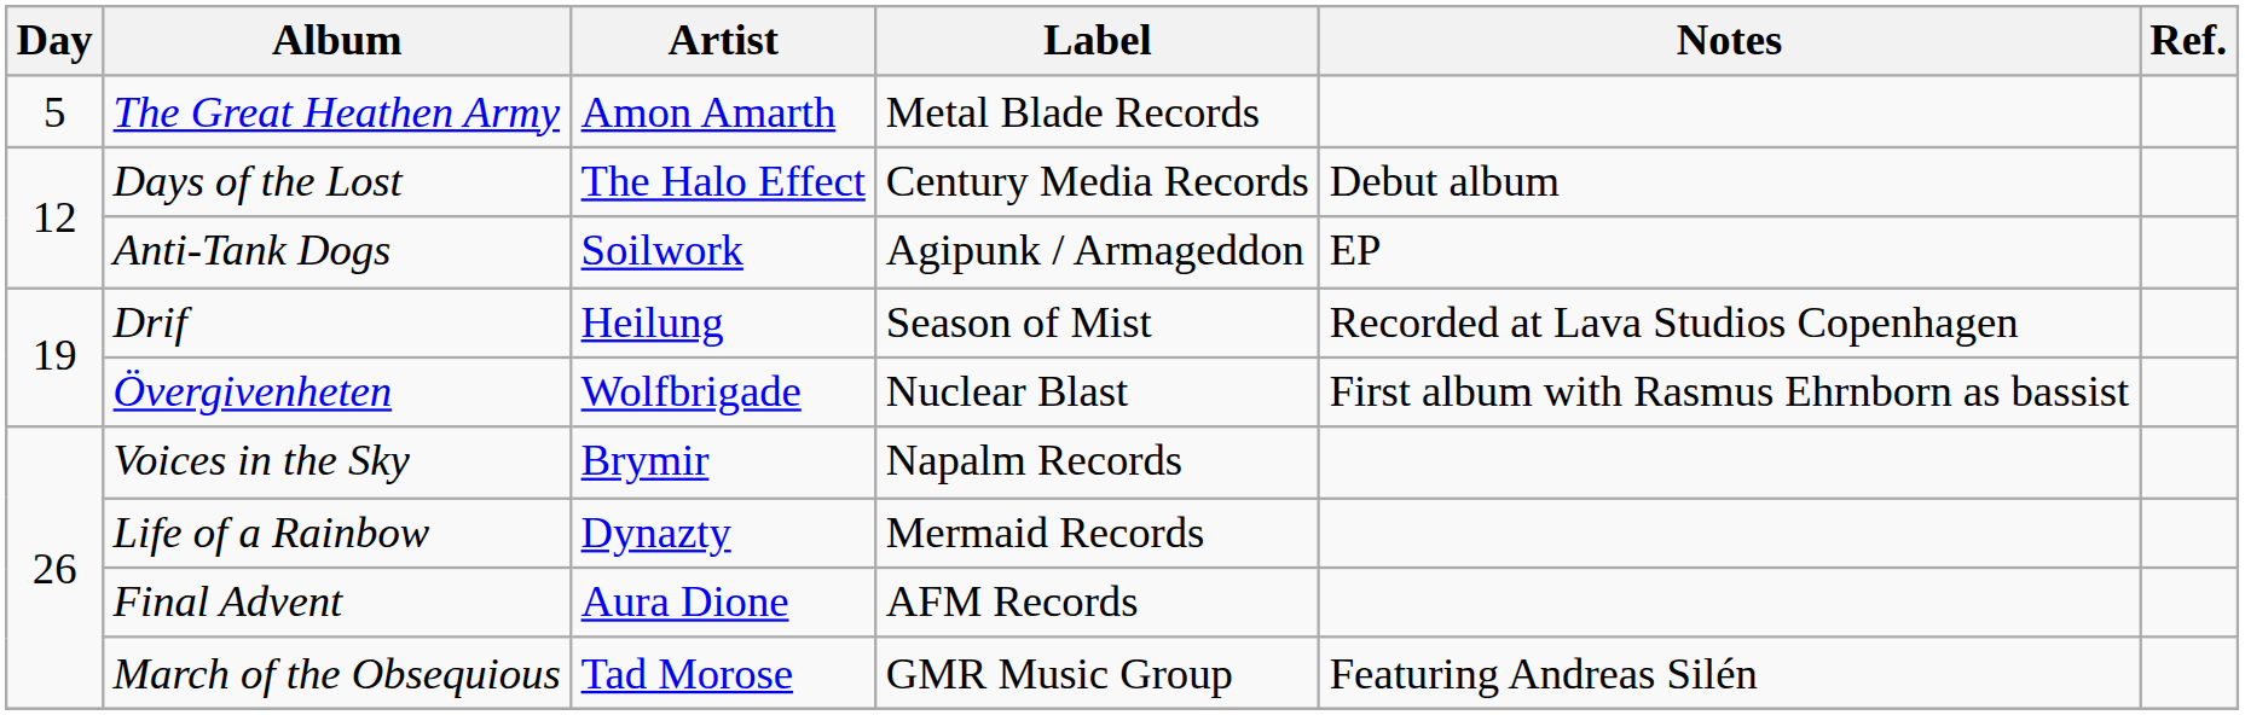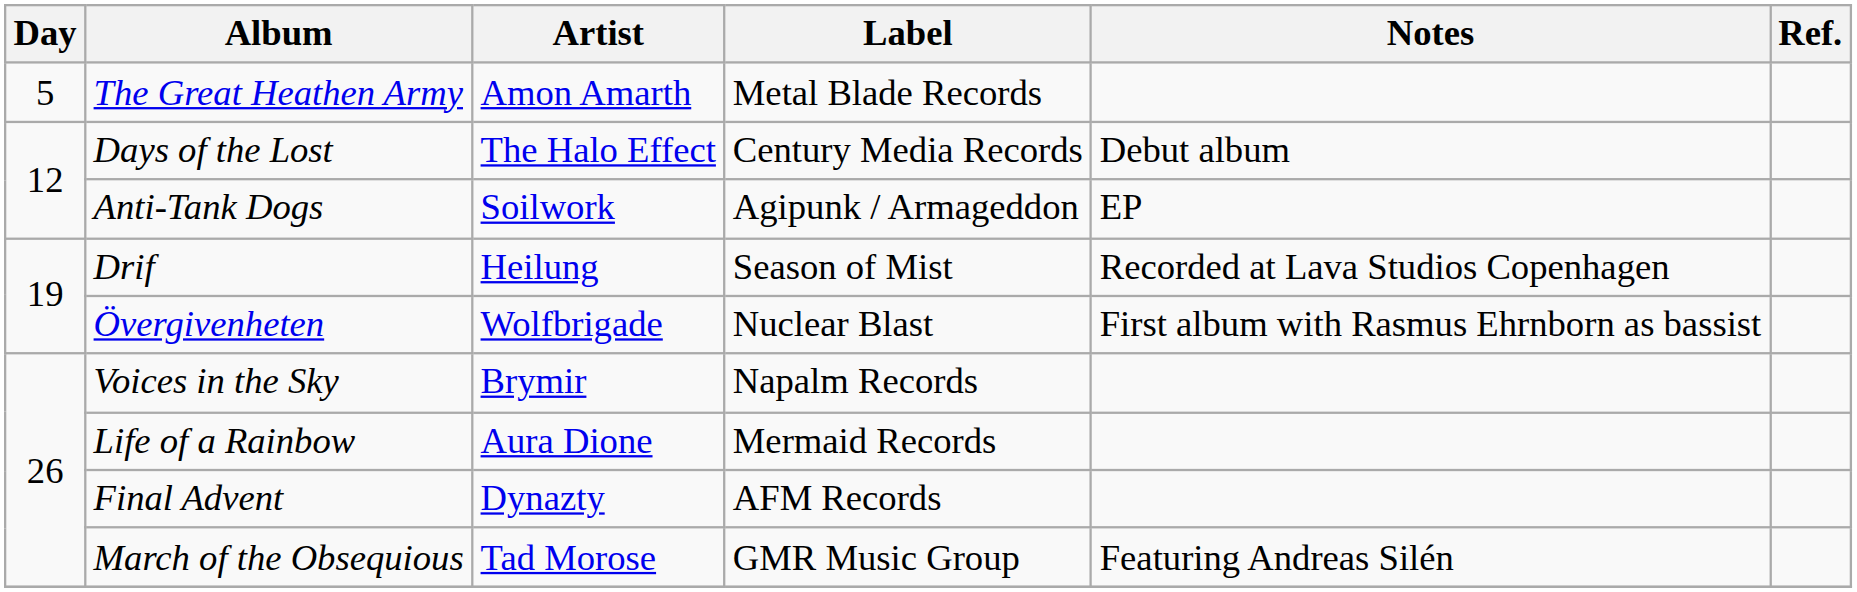Life of a Rainbow | Artist: Dynazty -> Aura Dione
Final Advent | Artist: Aura Dione -> Dynazty
